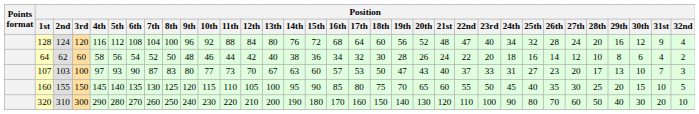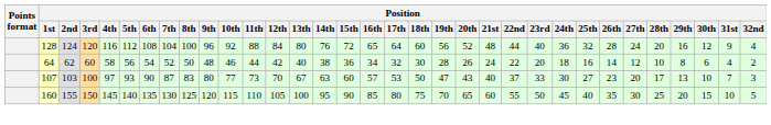128 | Position / 16th: 68 -> 65
128 | Position / 22nd: 47 -> 44
128 | Position / 24th: 34 -> 36
107 | Position / 24th: 31 -> 30
- row: 320 | 310 | 300 | 290 | 280 | 270 | 260 | 250 | 240 | 230 | 220 | 210 | 200 | 190 | 180 | 170 | 160 | 150 | 140 | 130 | 120 | 110 | 100 | 90 | 80 | 70 | 60 | 50 | 40 | 30 | 20 | 10
